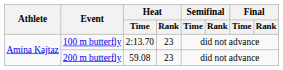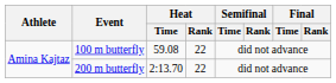100 m butterfly | Heat / Time: 2:13.70 -> 59.08
100 m butterfly | Heat / Rank: 23 -> 22
200 m butterfly | Heat / Time: 59.08 -> 2:13.70
200 m butterfly | Heat / Rank: 23 -> 22
